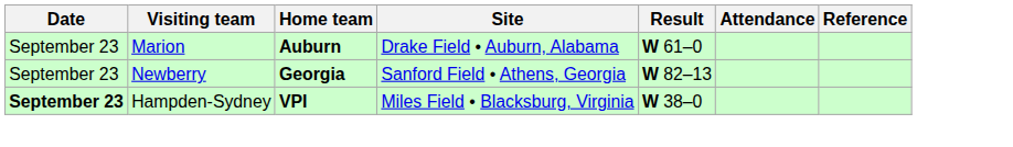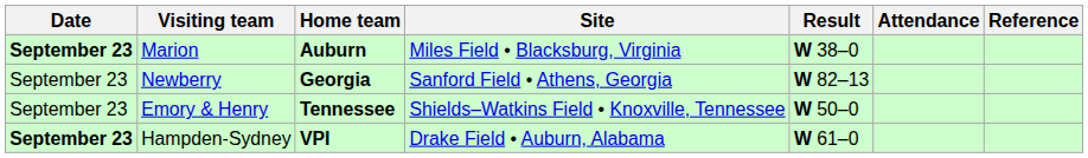Marion | Date: normal -> bold
Marion | Site: Drake Field • Auburn, Alabama -> Miles Field • Blacksburg, Virginia
Marion | Result: W 61–0 -> W 38–0
+ row: September 23 | Emory & Henry | Tennessee | Shields–Watkins Field • Knoxville, Tennessee | W 50–0
Hampden-Sydney | Site: Miles Field • Blacksburg, Virginia -> Drake Field • Auburn, Alabama
Hampden-Sydney | Result: W 38–0 -> W 61–0
